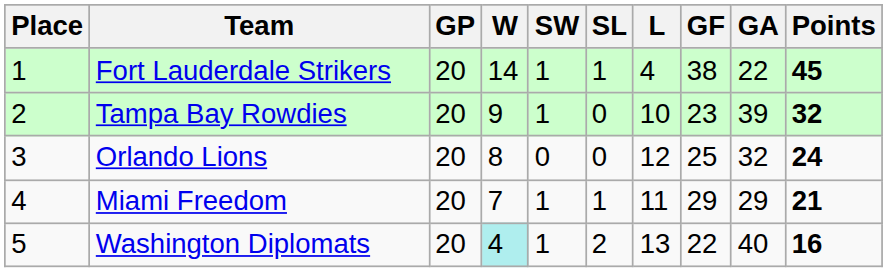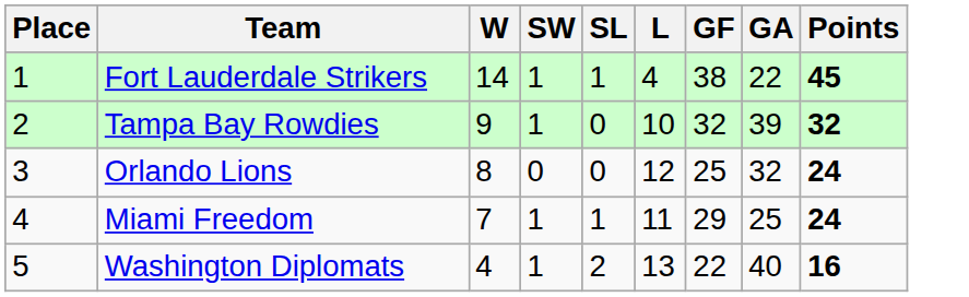- column: GP | 20 | 20 | 20 | 20 | 20
Tampa Bay Rowdies | GF: 23 -> 32
Miami Freedom | GA: 29 -> 25
Miami Freedom | Points: 21 -> 24
Washington Diplomats | W: paleturquoise background -> no background
